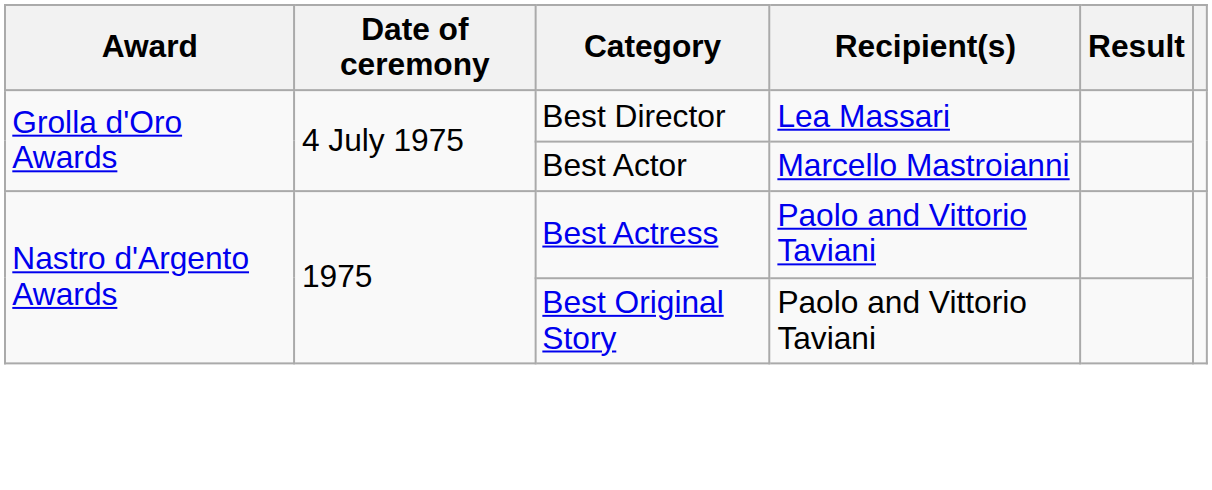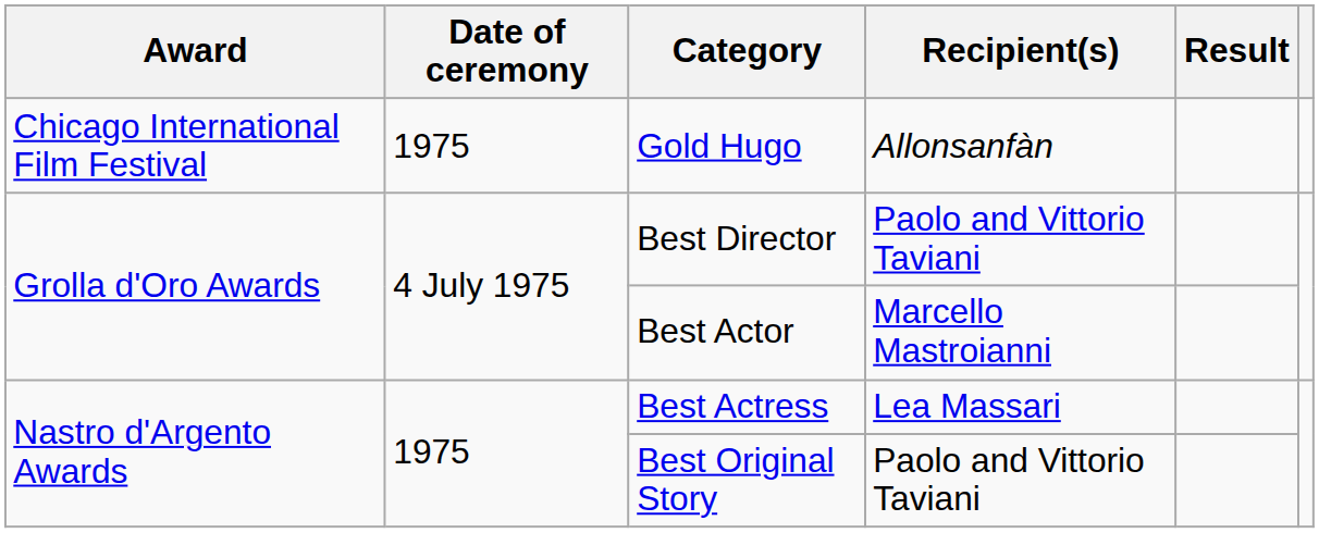+ row: Chicago International Film Festival | 1975 | Gold Hugo | Allonsanfàn
Best Director | Recipient(s): Lea Massari -> Paolo and Vittorio Taviani
Best Actress | Recipient(s): Paolo and Vittorio Taviani -> Lea Massari
